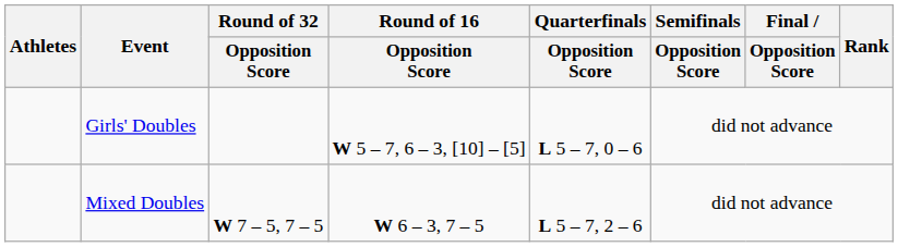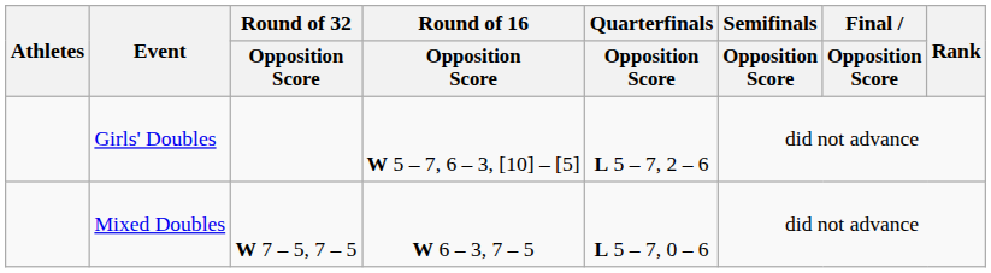Girls' Doubles | Quarterfinals / Opposition Score: L 5 – 7, 0 – 6 -> L 5 – 7, 2 – 6
Mixed Doubles | Quarterfinals / Opposition Score: L 5 – 7, 2 – 6 -> L 5 – 7, 0 – 6
